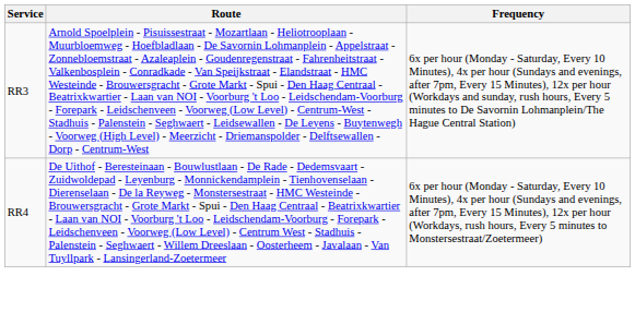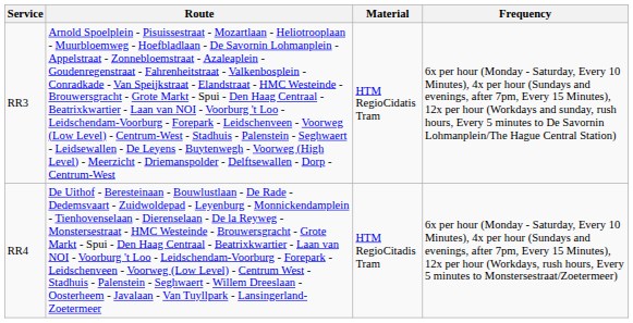+ column: Material | HTM RegioCidatis Tram | HTM RegioCitadis Tram
